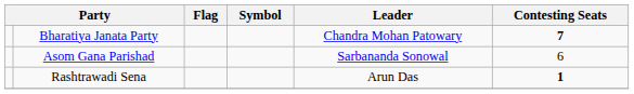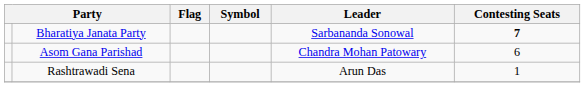Bharatiya Janata Party | Leader: Chandra Mohan Patowary -> Sarbananda Sonowal
Asom Gana Parishad | Leader: Sarbananda Sonowal -> Chandra Mohan Patowary
Rashtrawadi Sena | Contesting Seats: bold -> normal
